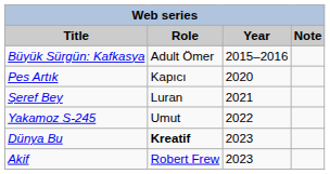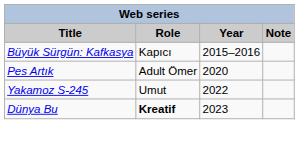Büyük Sürgün: Kafkasya | Role: Adult Ömer -> Kapıcı
Pes Artık | Role: Kapıcı -> Adult Ömer
- row: Şeref Bey | Luran | 2021
- row: Akif | Robert Frew | 2023
